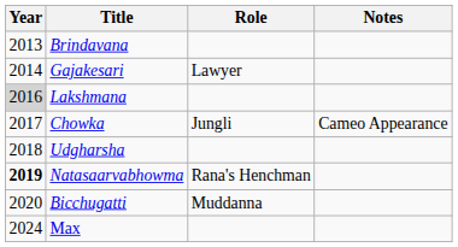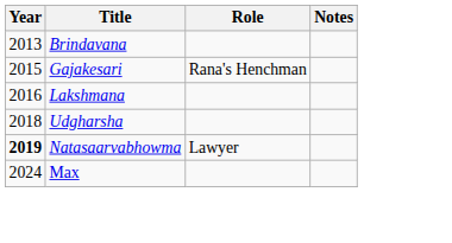Gajakesari | Year: 2014 -> 2015
Gajakesari | Role: Lawyer -> Rana's Henchman
Lakshmana | Year: lightgrey background -> no background
- row: 2017 | Chowka | Jungli | Cameo Appearance
Natasaarvabhowma | Role: Rana's Henchman -> Lawyer
- row: 2020 | Bicchugatti | Muddanna
